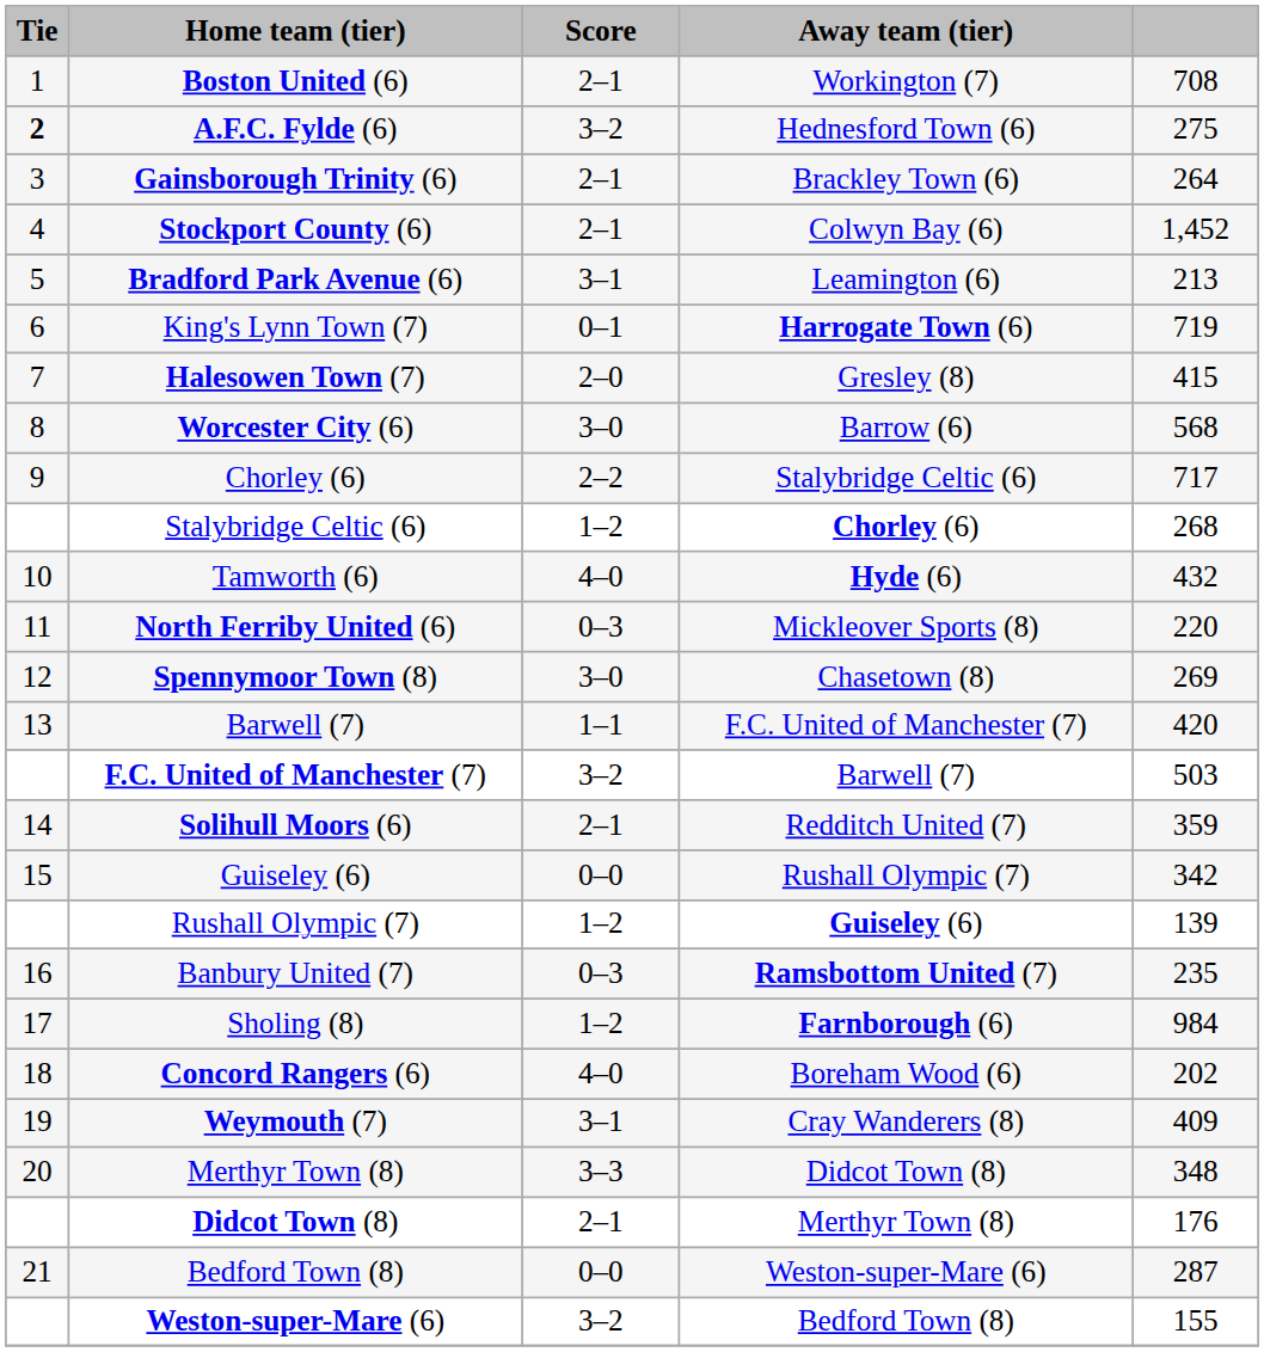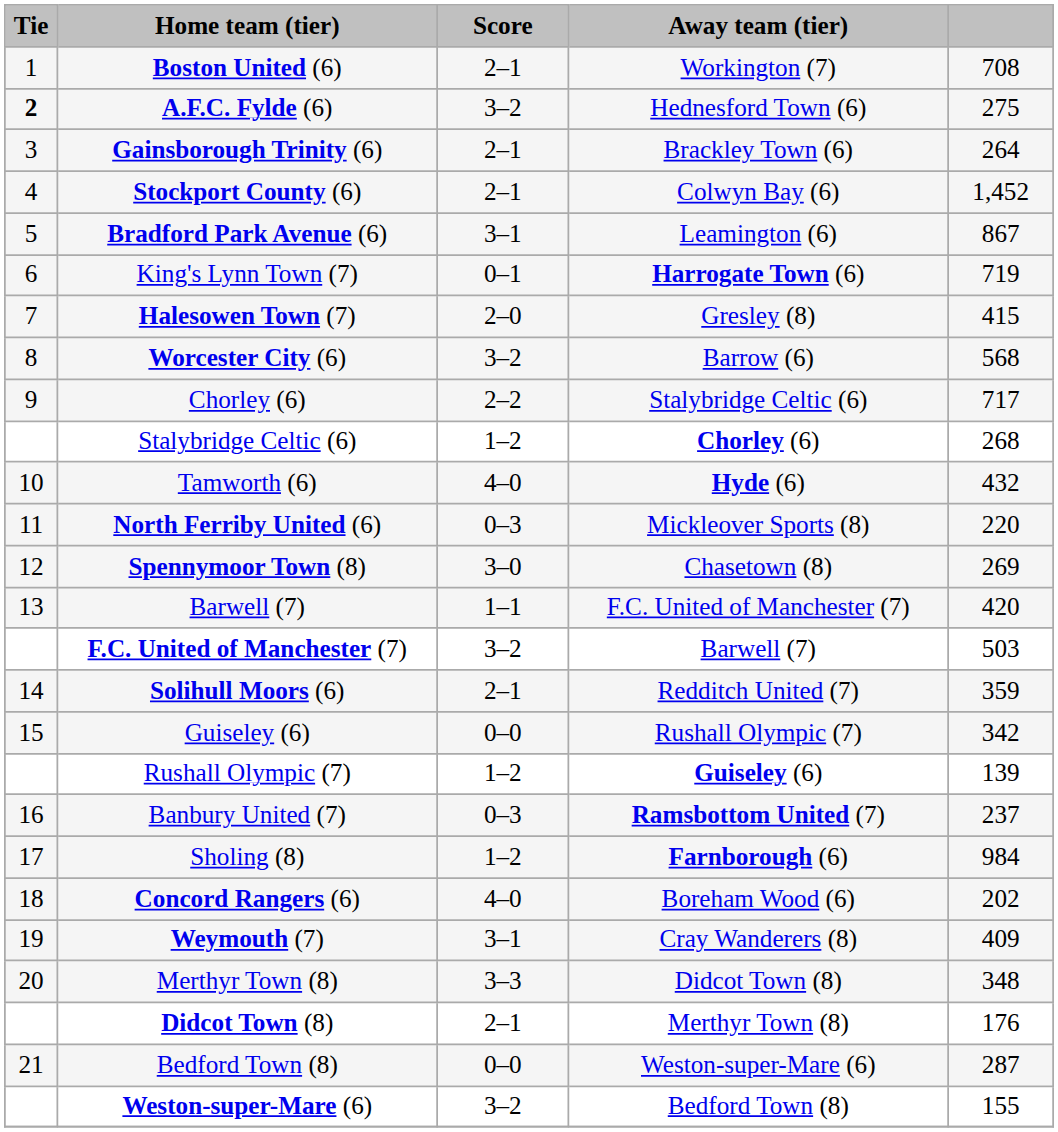Bradford Park Avenue (6) | column 5: 213 -> 867
Worcester City (6) | Score: 3–0 -> 3–2
Banbury United (7) | column 5: 235 -> 237
